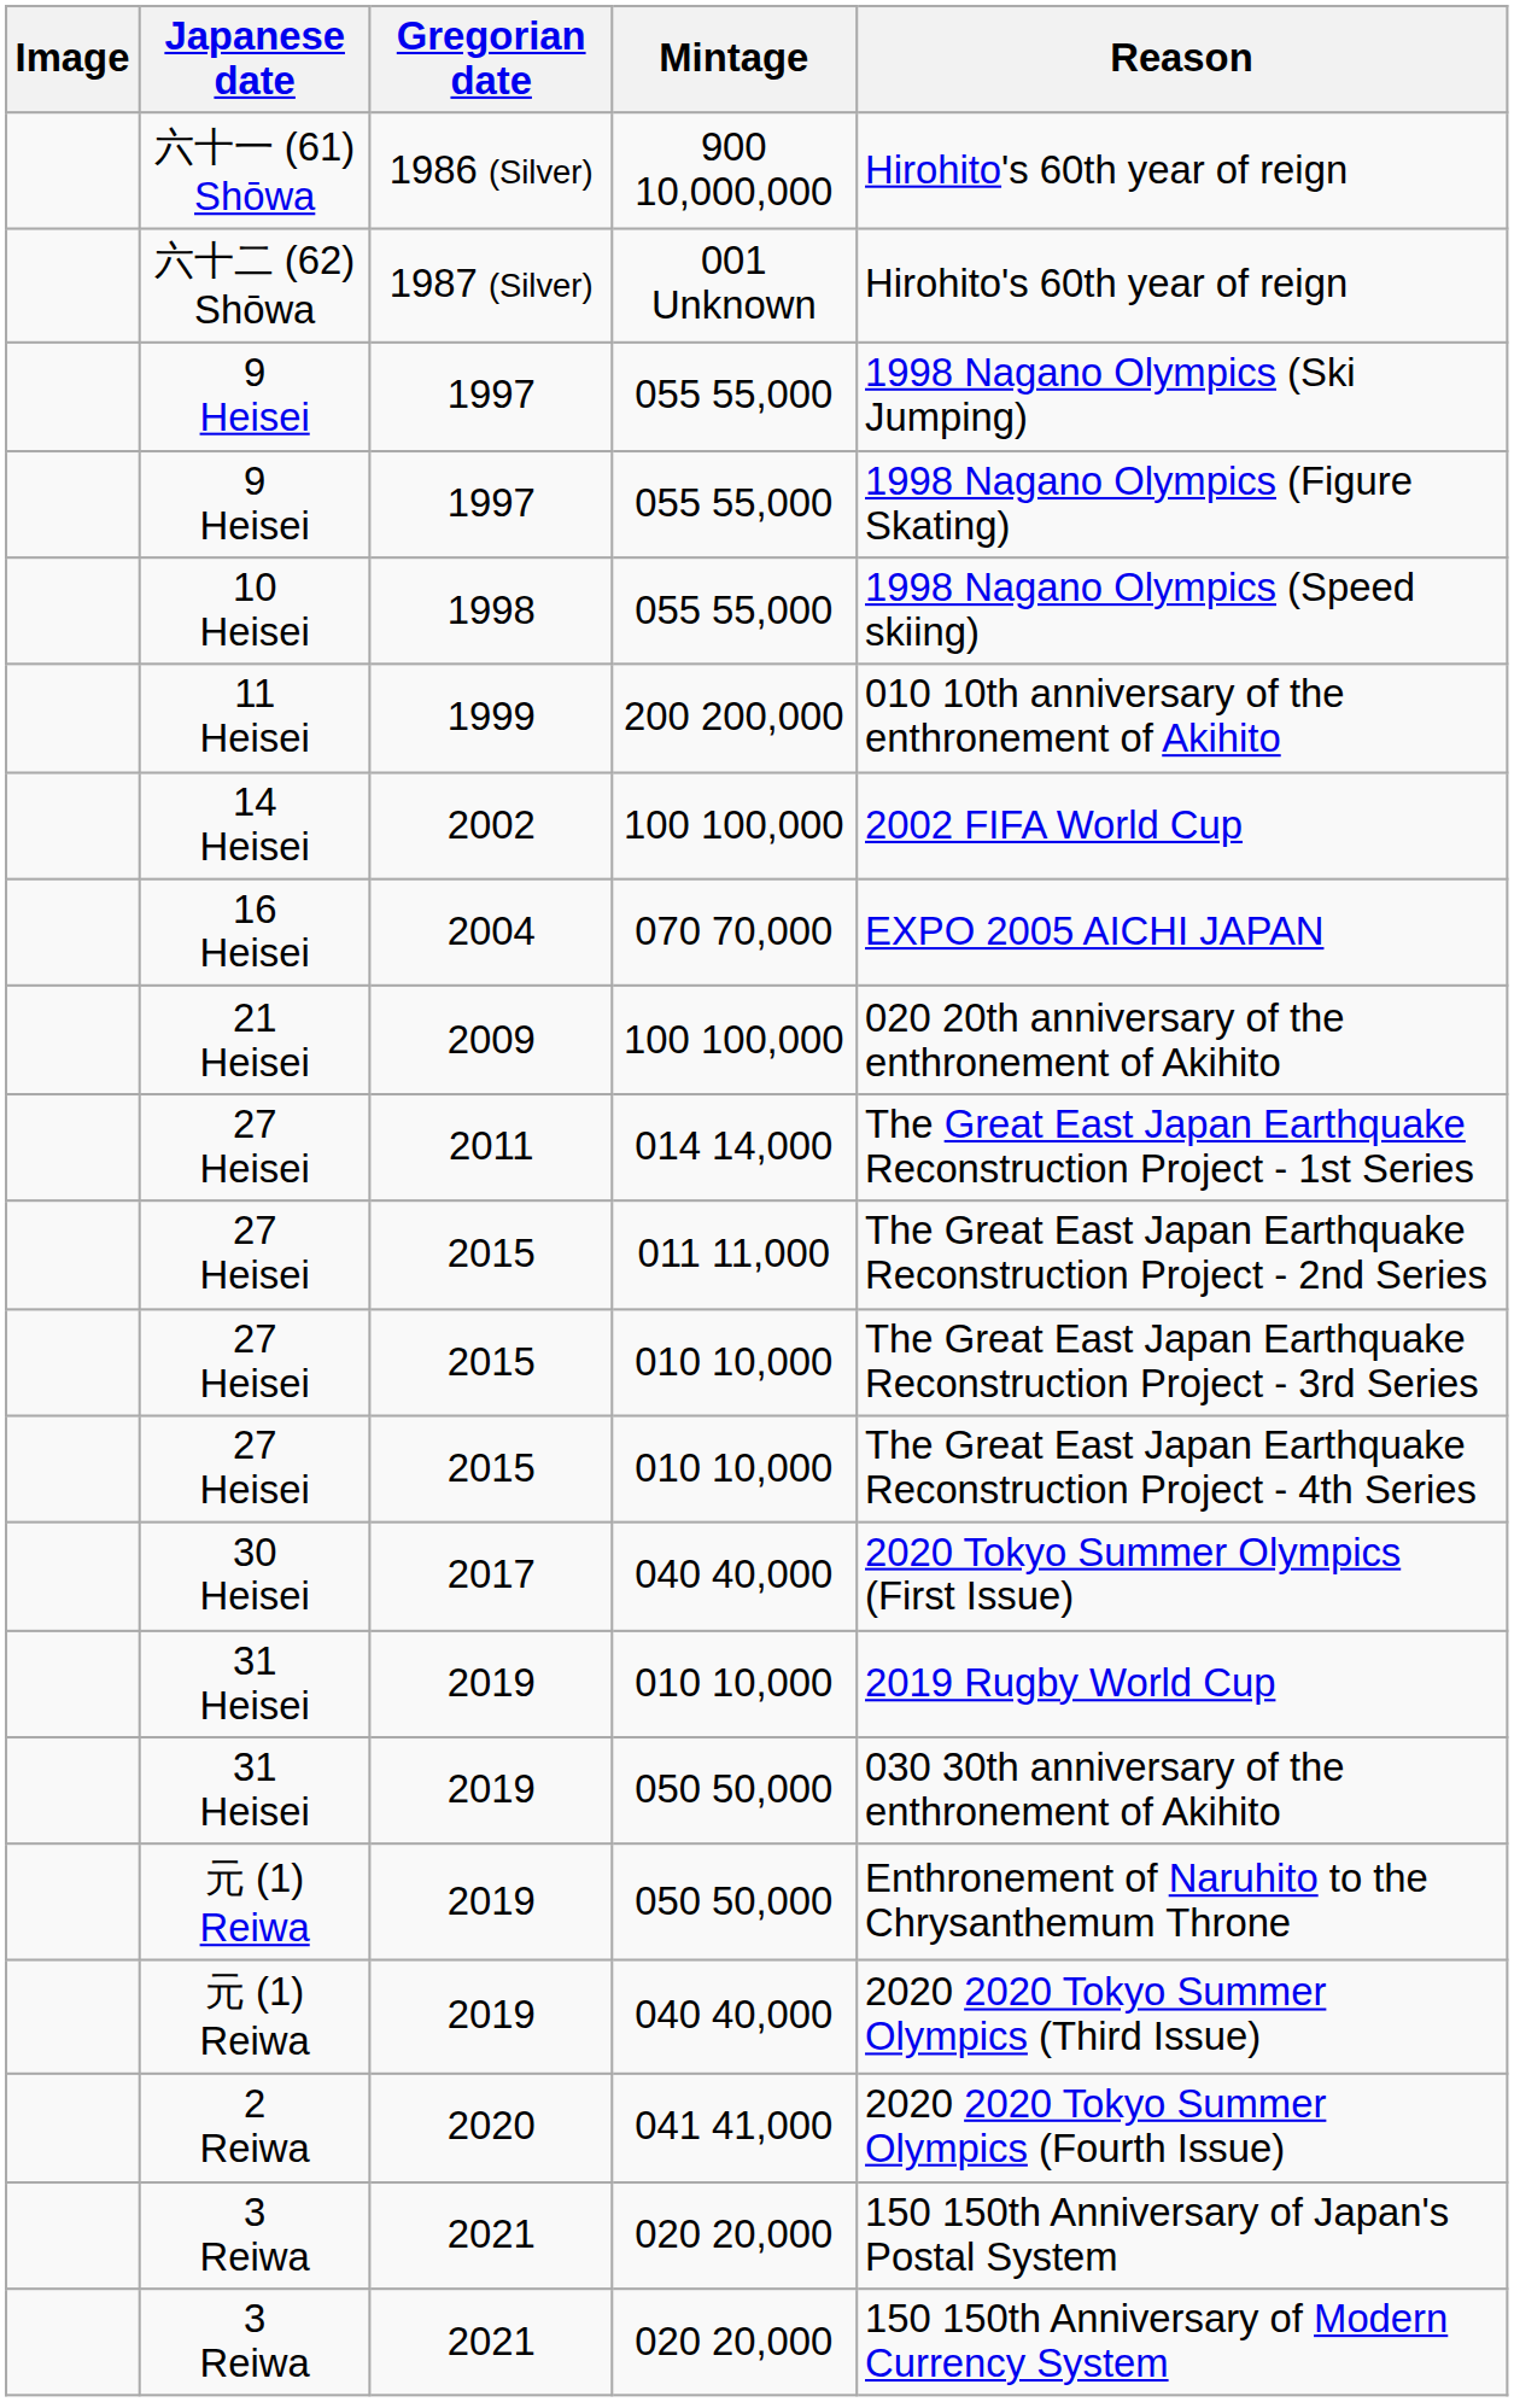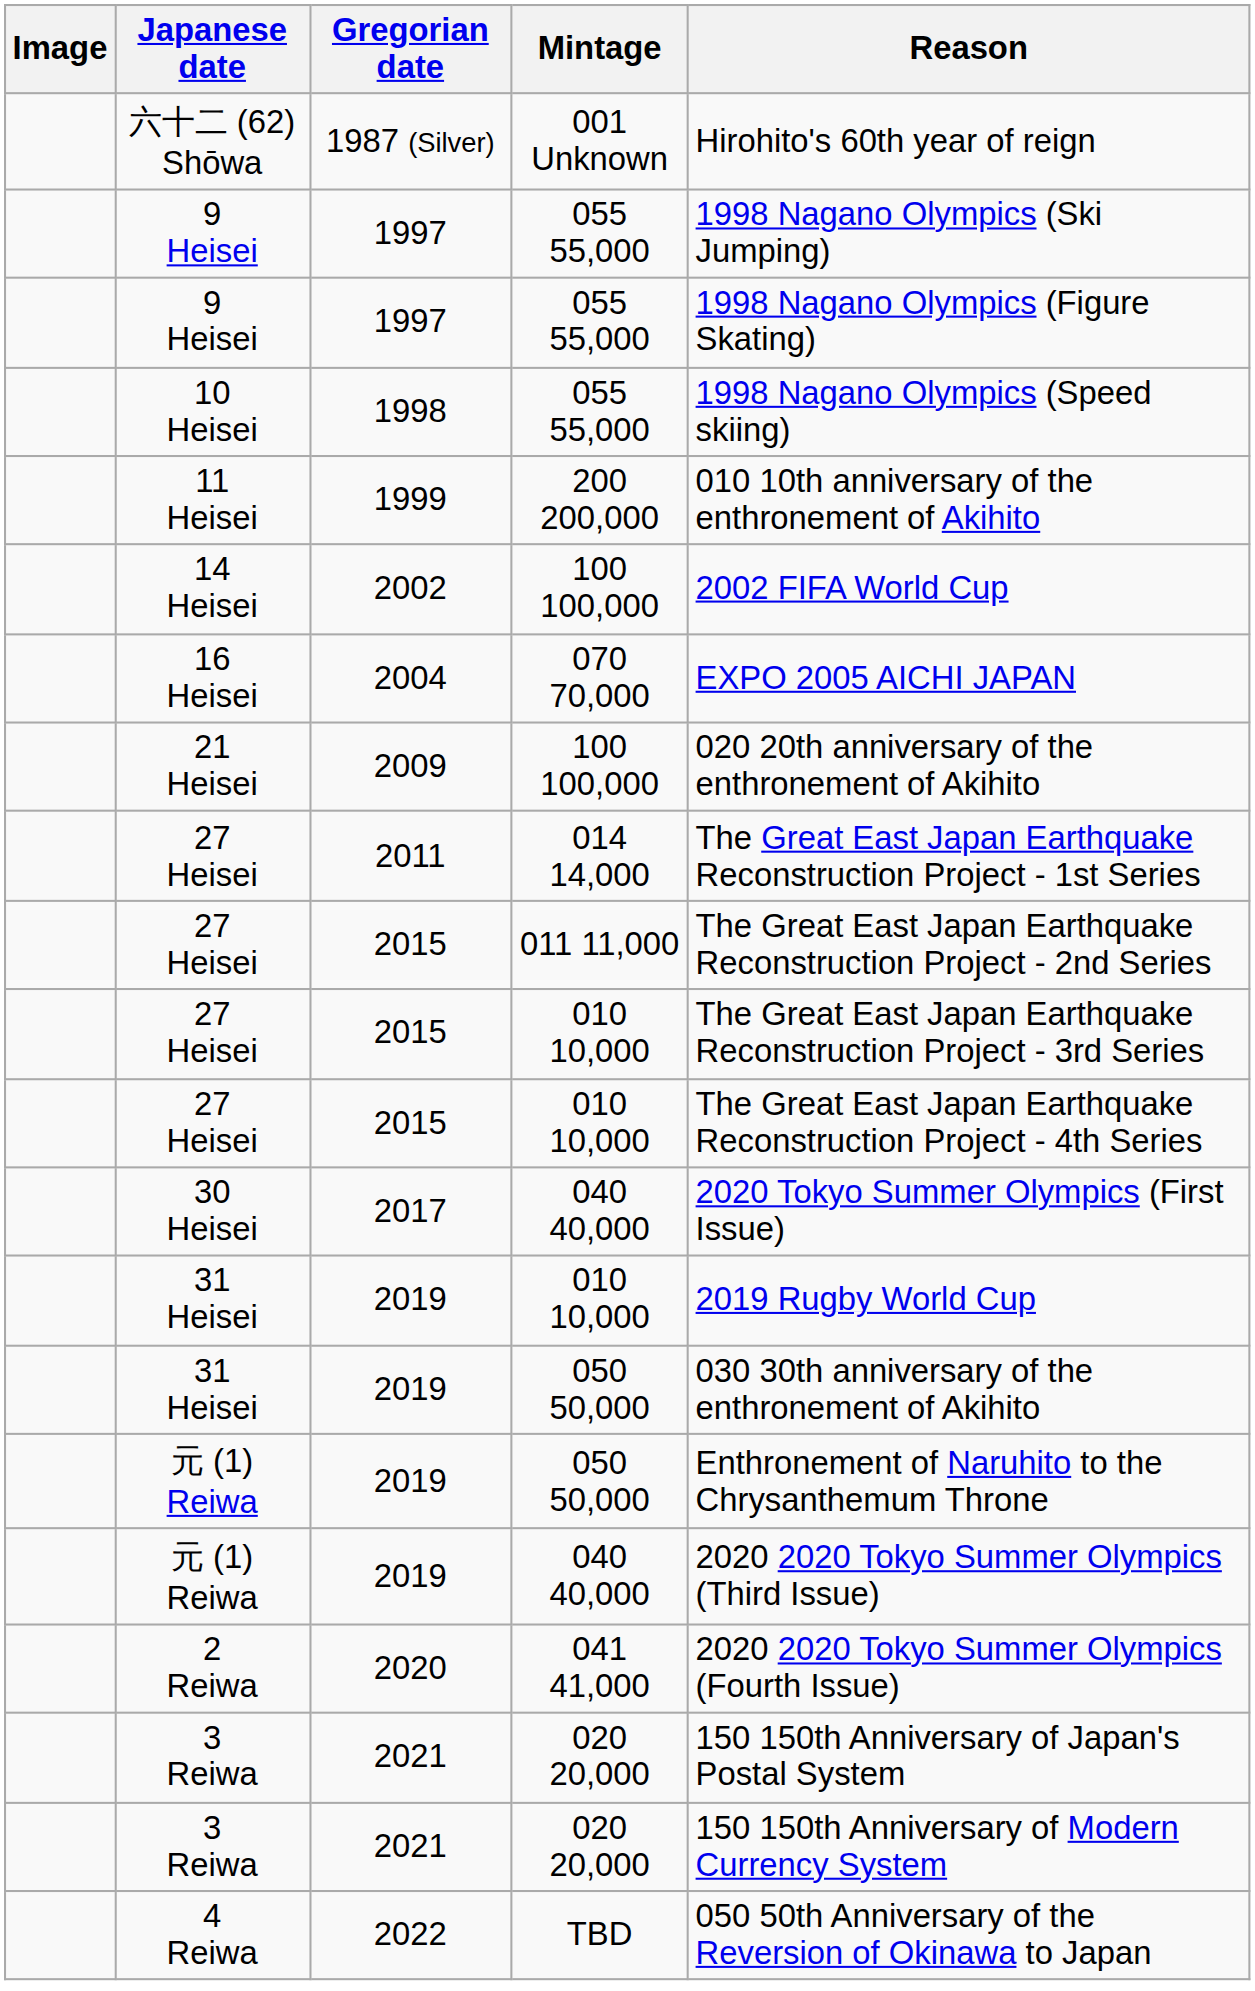- row: 六十一 (61) Shōwa | 1986 (Silver) | 900 10,000,000 | Hirohito's 60th year of reign
+ row: 4 Reiwa | 2022 | TBD | 050 50th Anniversary of the Reversion of Okinawa to Japan
